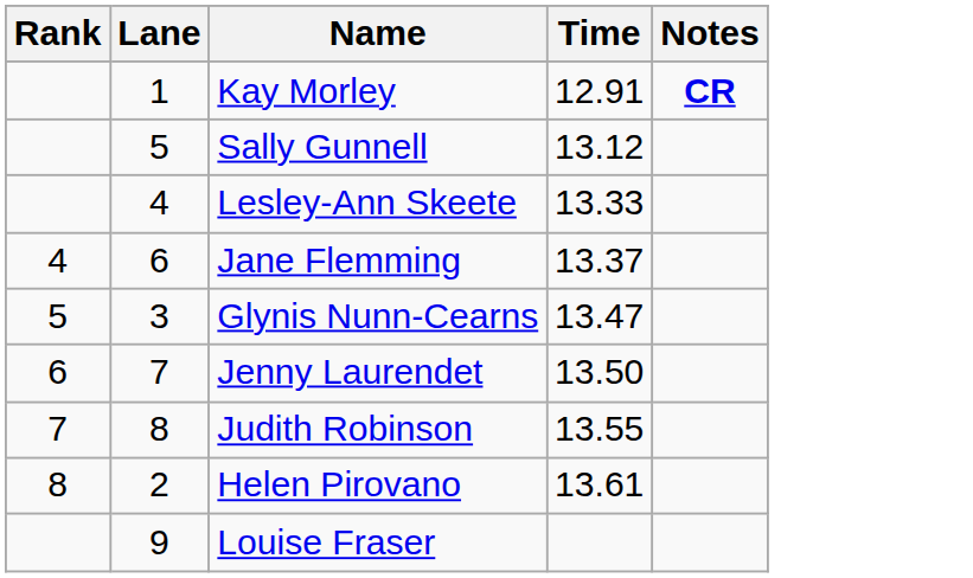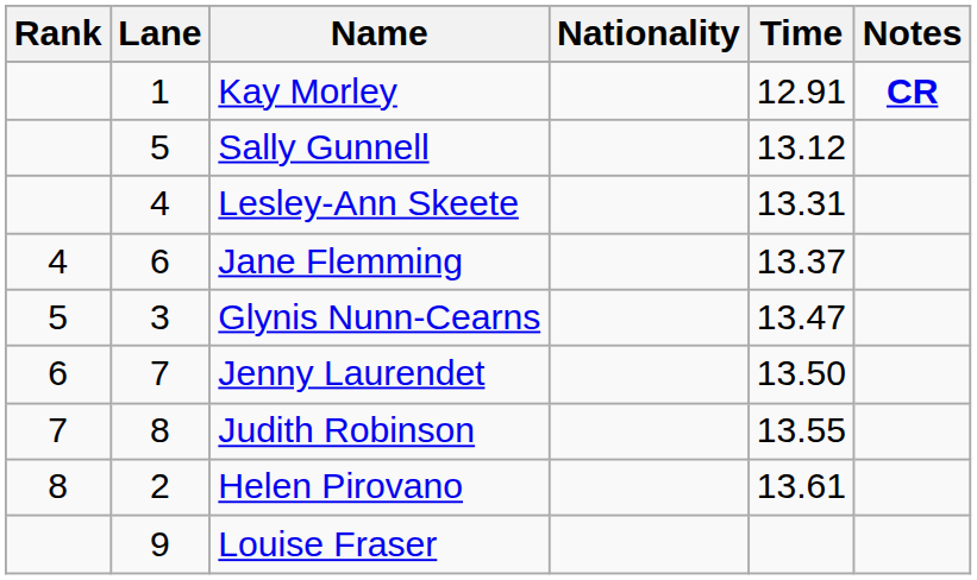+ column: Nationality
Lesley-Ann Skeete | Time: 13.33 -> 13.31
